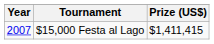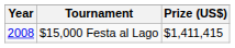$15,000 Festa al Lago | Year: 2007 -> 2008
